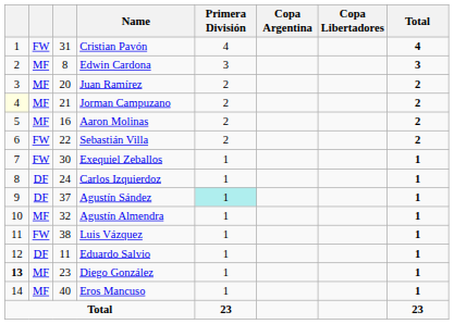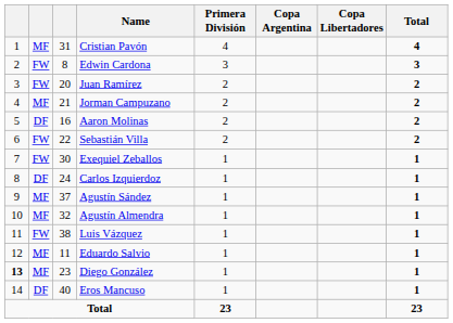Cristian Pavón | column 2: FW -> MF
Edwin Cardona | column 2: MF -> FW
Juan Ramírez | column 2: MF -> FW
Jorman Campuzano | column 1: lightyellow background -> no background
Aaron Molinas | column 2: MF -> DF
Agustín Sández | column 2: DF -> MF
Agustín Sández | Primera División: paleturquoise background -> no background
Eduardo Salvio | column 2: DF -> MF
Eros Mancuso | column 2: MF -> DF
